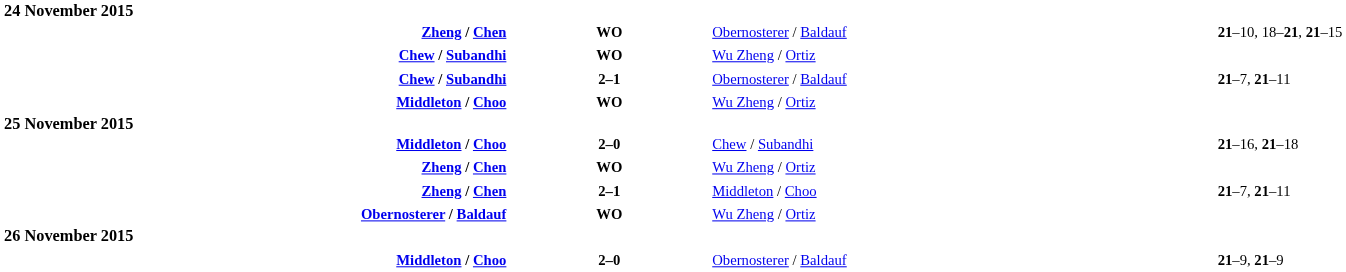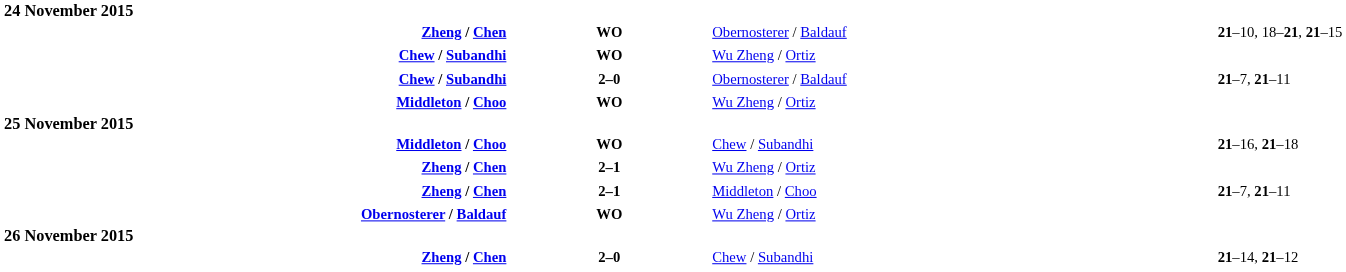Chew / Subandhi / Obernosterer / Baldauf | column 2: 2–1 -> 2–0
Middleton / Choo / Chew / Subandhi | column 2: 2–0 -> WO
Zheng / Chen / Wu Zheng / Ortiz | column 2: WO -> 2–1
+ row: Zheng / Chen | 2–0 | Chew / Subandhi | 21–14, 21–12
- row: Middleton / Choo | 2–0 | Obernosterer / Baldauf | 21–9, 21–9
